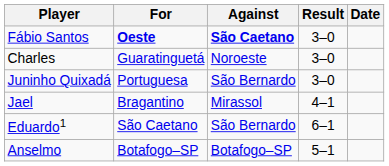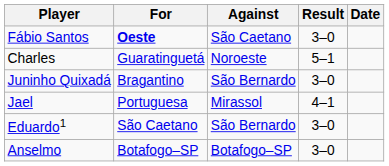Fábio Santos | Against: bold -> normal
Charles | Result: 3–0 -> 5–1
Juninho Quixadá | For: Portuguesa -> Bragantino
Jael | For: Bragantino -> Portuguesa
Eduardo1 | Result: 6–1 -> 3–0
Anselmo | Result: 5–1 -> 3–0
